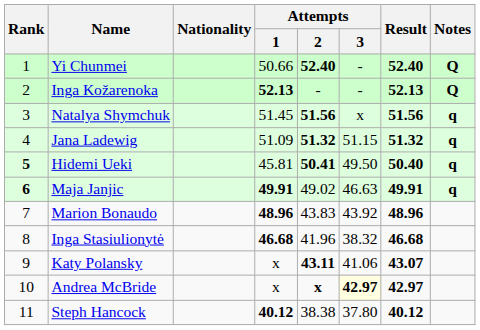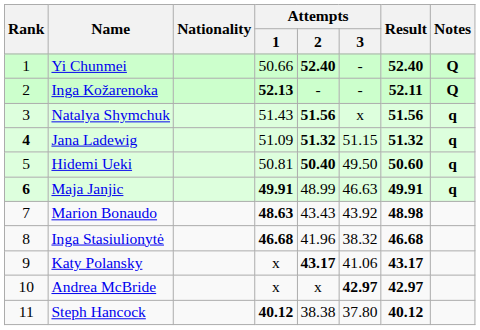Inga Kožarenoka | Result: 52.13 -> 52.11
Natalya Shymchuk | Attempts / 1: 51.45 -> 51.43
Jana Ladewig | Rank: normal -> bold
Hidemi Ueki | Rank: bold -> normal
Hidemi Ueki | Attempts / 1: 45.81 -> 50.81
Hidemi Ueki | Attempts / 2: 50.41 -> 50.40
Hidemi Ueki | Result: 50.40 -> 50.60
Maja Janjic | Attempts / 2: 49.02 -> 48.99
Marion Bonaudo | Attempts / 1: 48.96 -> 48.63
Marion Bonaudo | Attempts / 2: 43.83 -> 43.43
Marion Bonaudo | Result: 48.96 -> 48.98
Katy Polansky | Attempts / 2: 43.11 -> 43.17
Katy Polansky | Result: 43.07 -> 43.17
Andrea McBride | Attempts / 2: bold -> normal
Andrea McBride | Attempts / 3: lightyellow background -> no background
